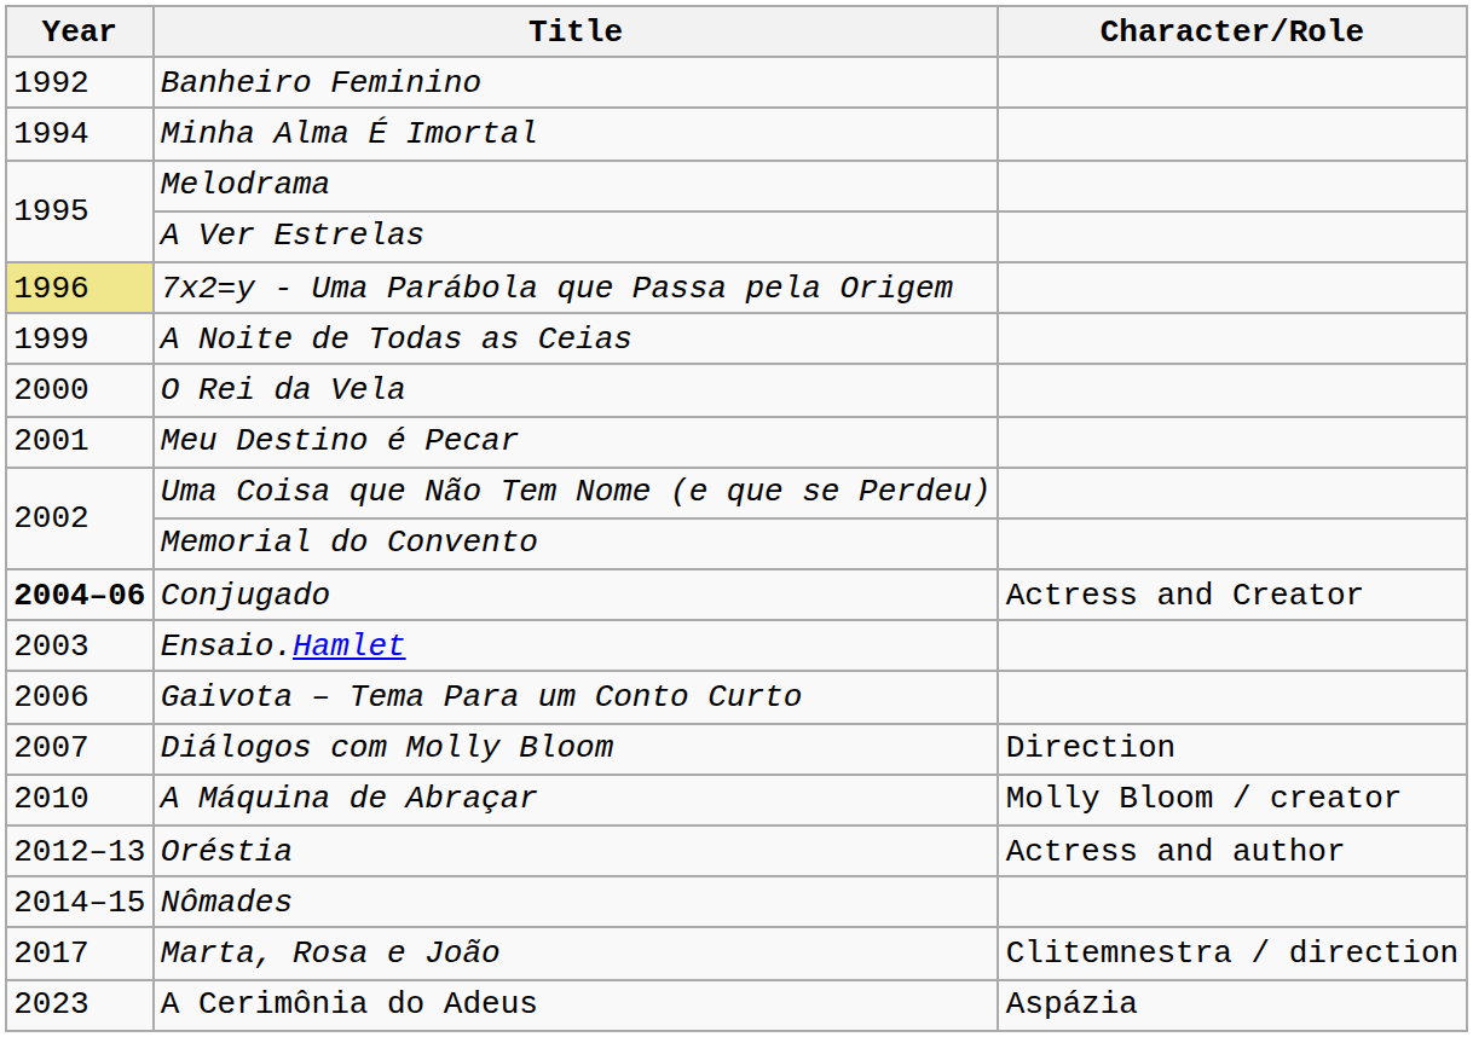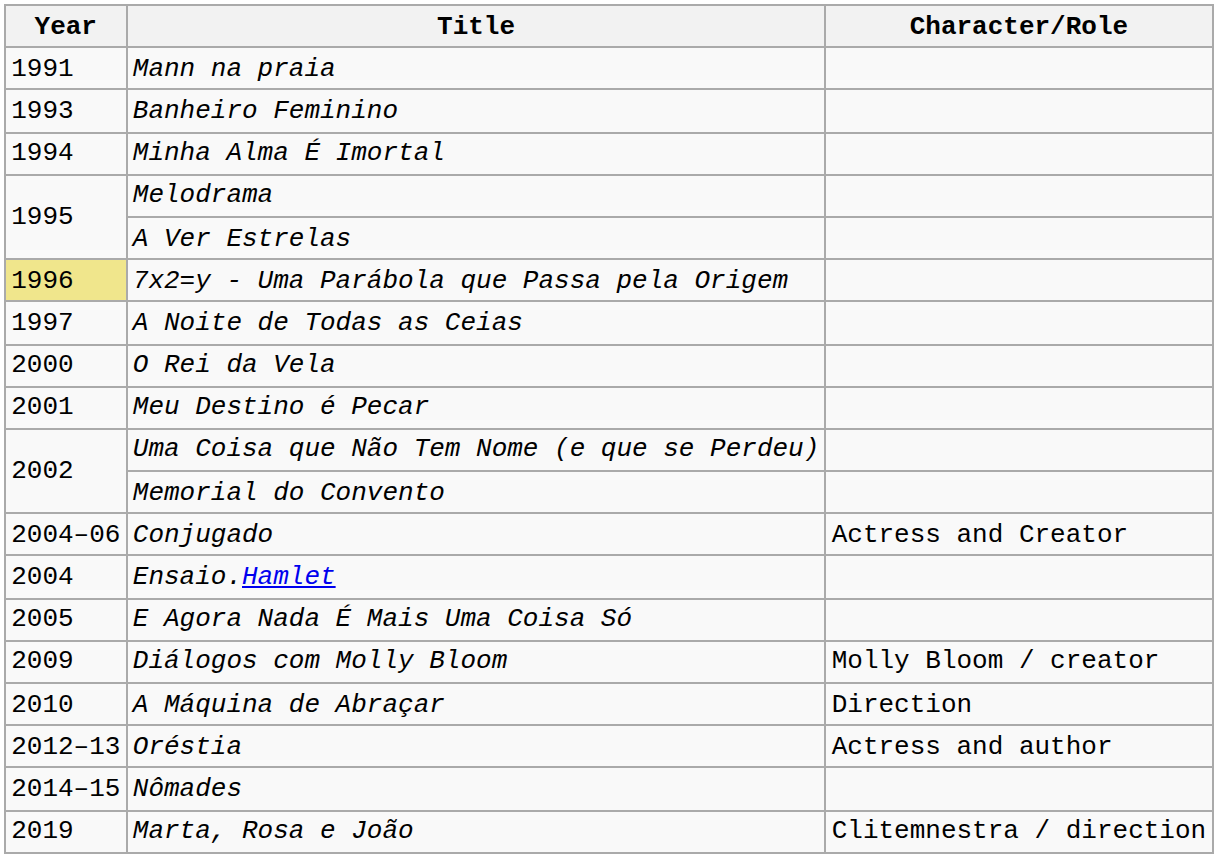+ row: 1991 | Mann na praia
Banheiro Feminino | Year: 1992 -> 1993
A Noite de Todas as Ceias | Year: 1999 -> 1997
Conjugado | Year: bold -> normal
Ensaio.Hamlet | Year: 2003 -> 2004
+ row: 2005 | E Agora Nada É Mais Uma Coisa Só
- row: 2006 | Gaivota – Tema Para um Conto Curto
Diálogos com Molly Bloom | Year: 2007 -> 2009
Diálogos com Molly Bloom | Character/Role: Direction -> Molly Bloom / creator
A Máquina de Abraçar | Character/Role: Molly Bloom / creator -> Direction
Marta, Rosa e João | Year: 2017 -> 2019
- row: 2023 | A Cerimônia do Adeus | Aspázia
